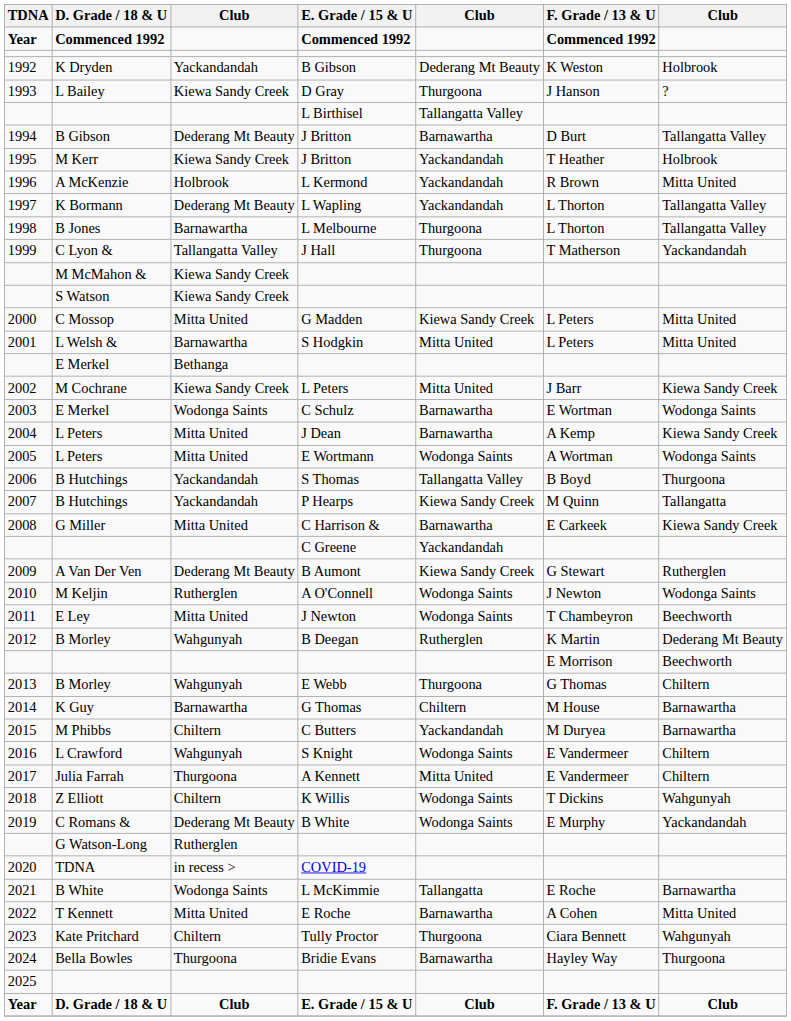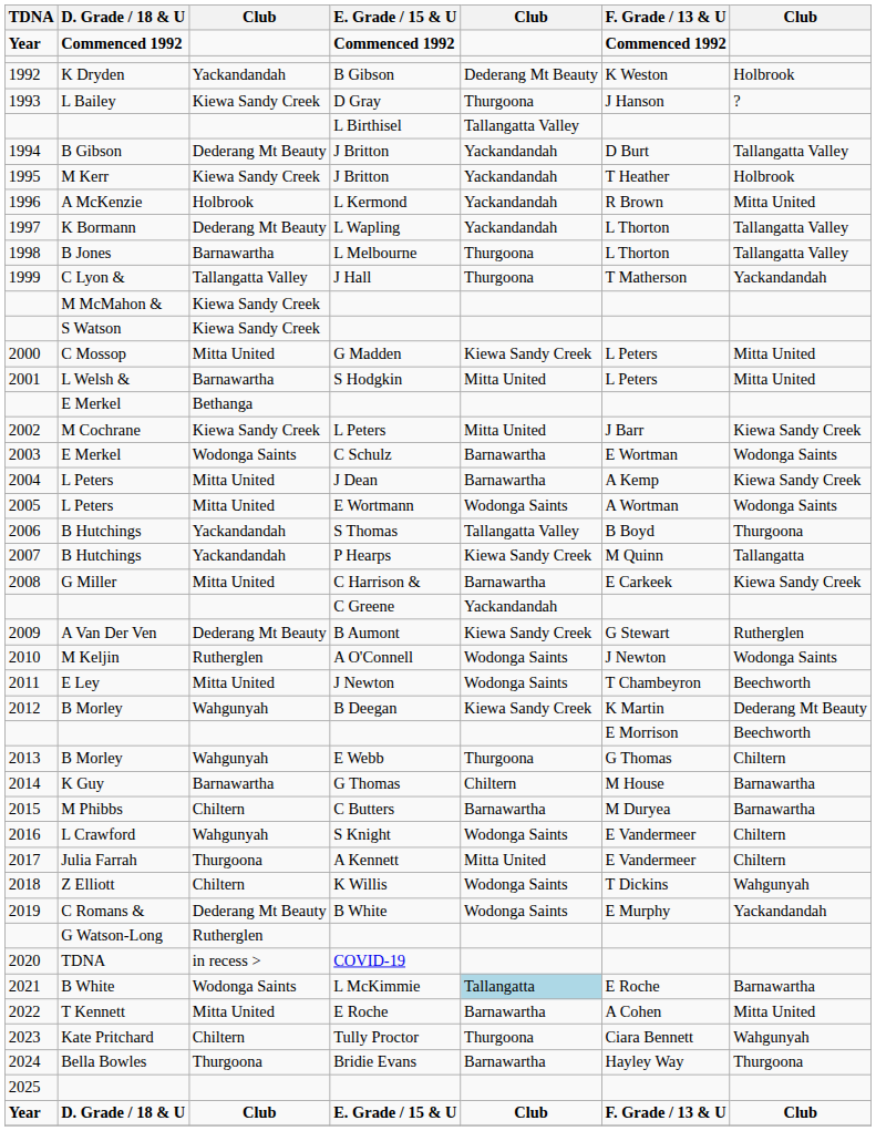B Gibson / J Britton | column 5: Barnawartha -> Yackandandah
B Deegan | column 5: Rutherglen -> Kiewa Sandy Creek
C Butters | column 5: Yackandandah -> Barnawartha
L McKimmie | column 5: no background -> lightblue background
